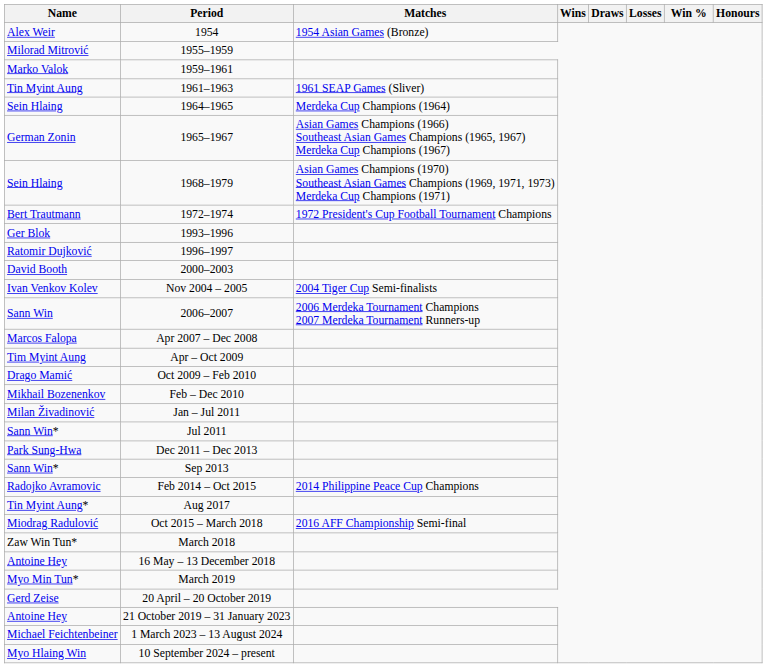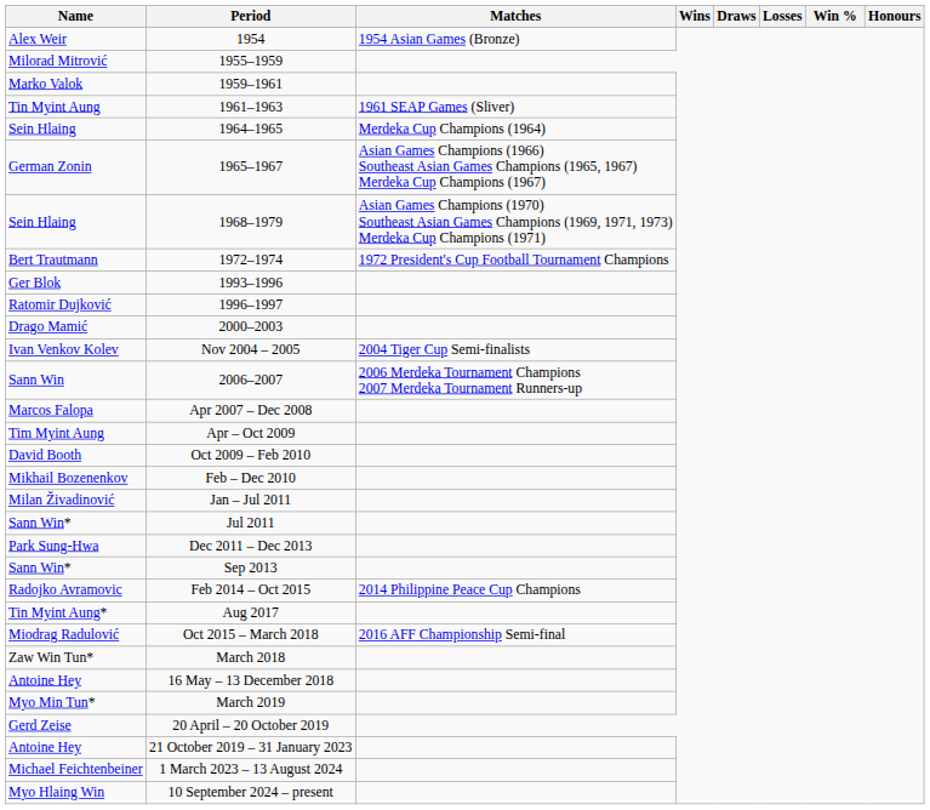2000–2003 | Name: David Booth -> Drago Mamić
Oct 2009 – Feb 2010 | Name: Drago Mamić -> David Booth
